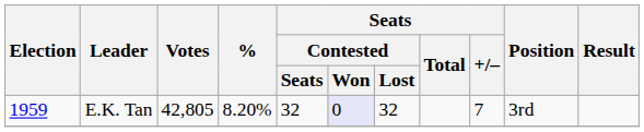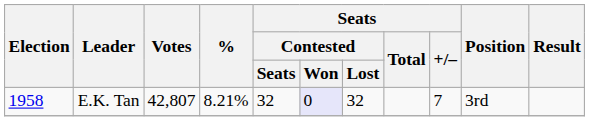E.K. Tan | Election: 1959 -> 1958
E.K. Tan | Votes: 42,805 -> 42,807
E.K. Tan | %: 8.20% -> 8.21%
